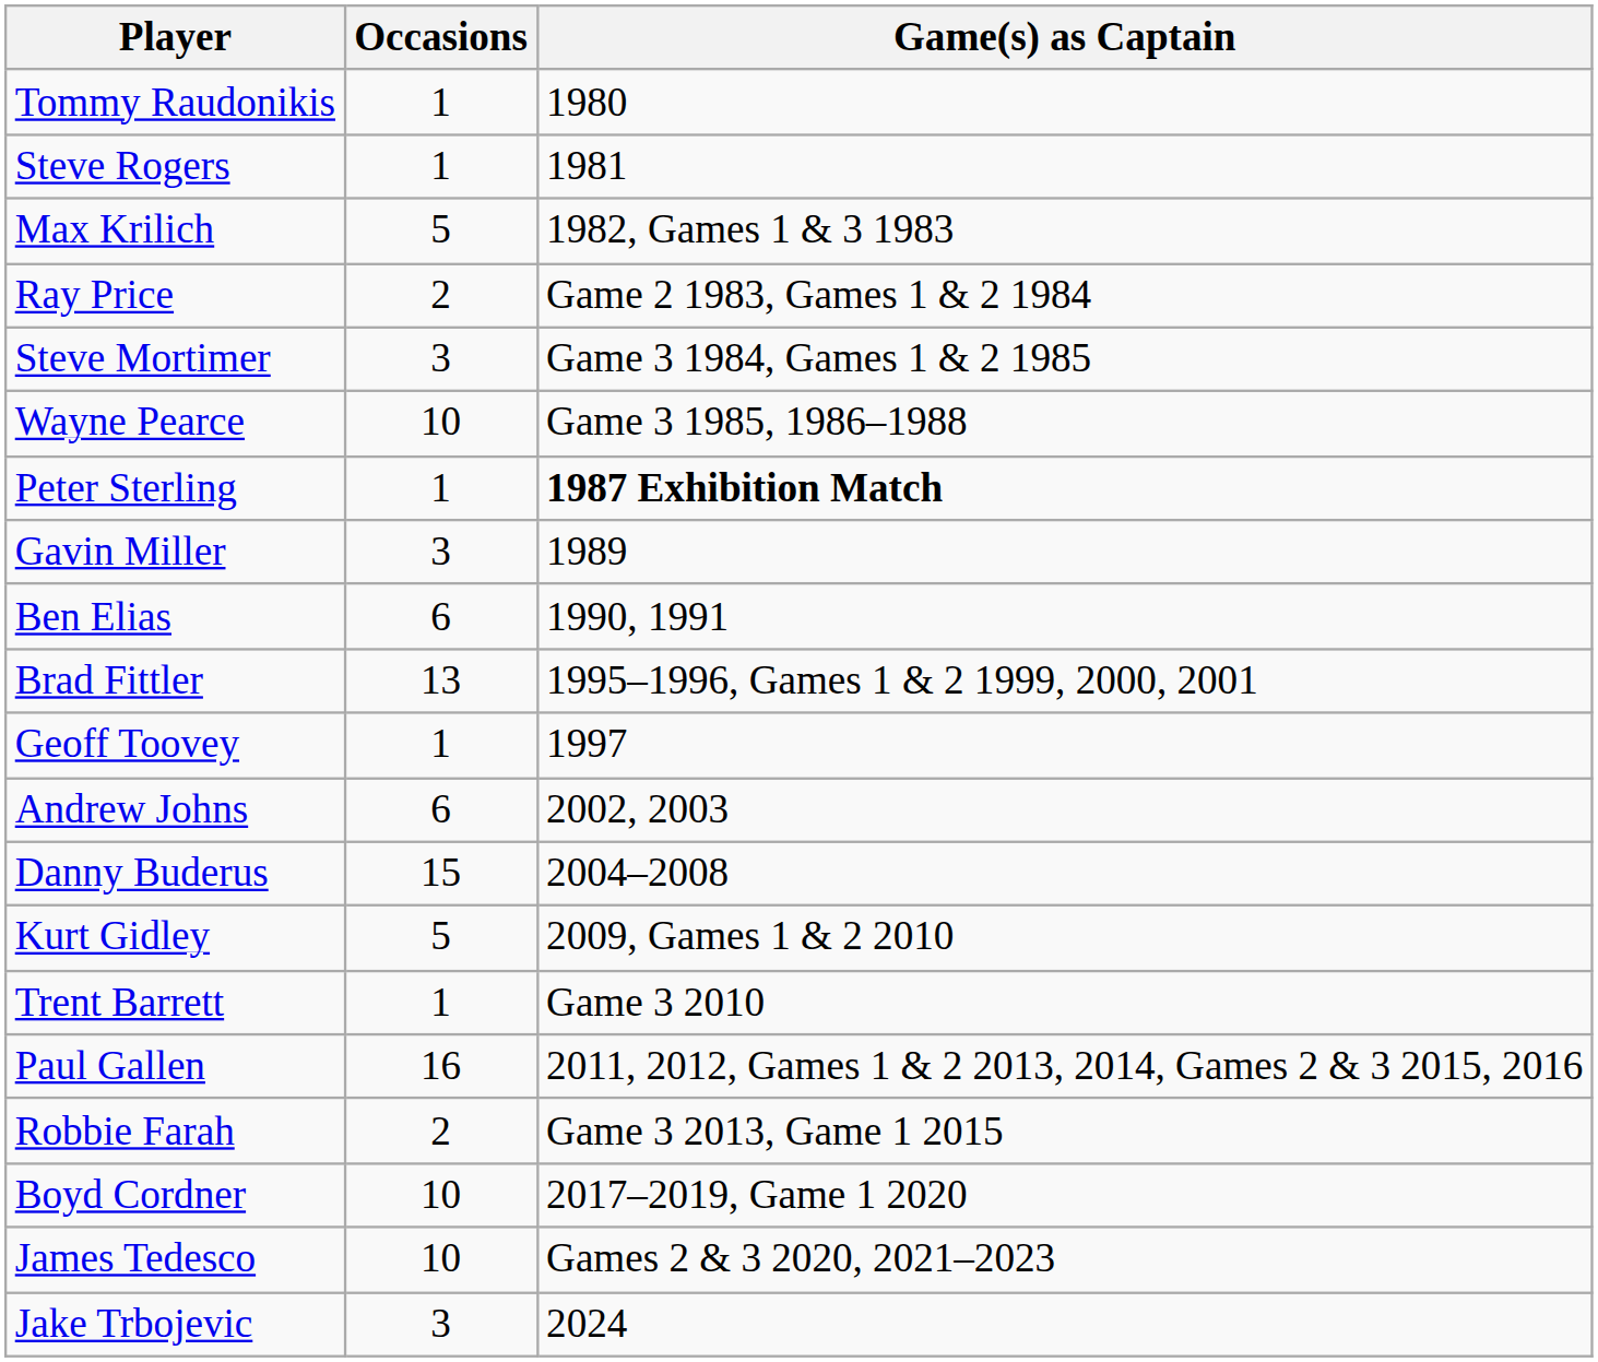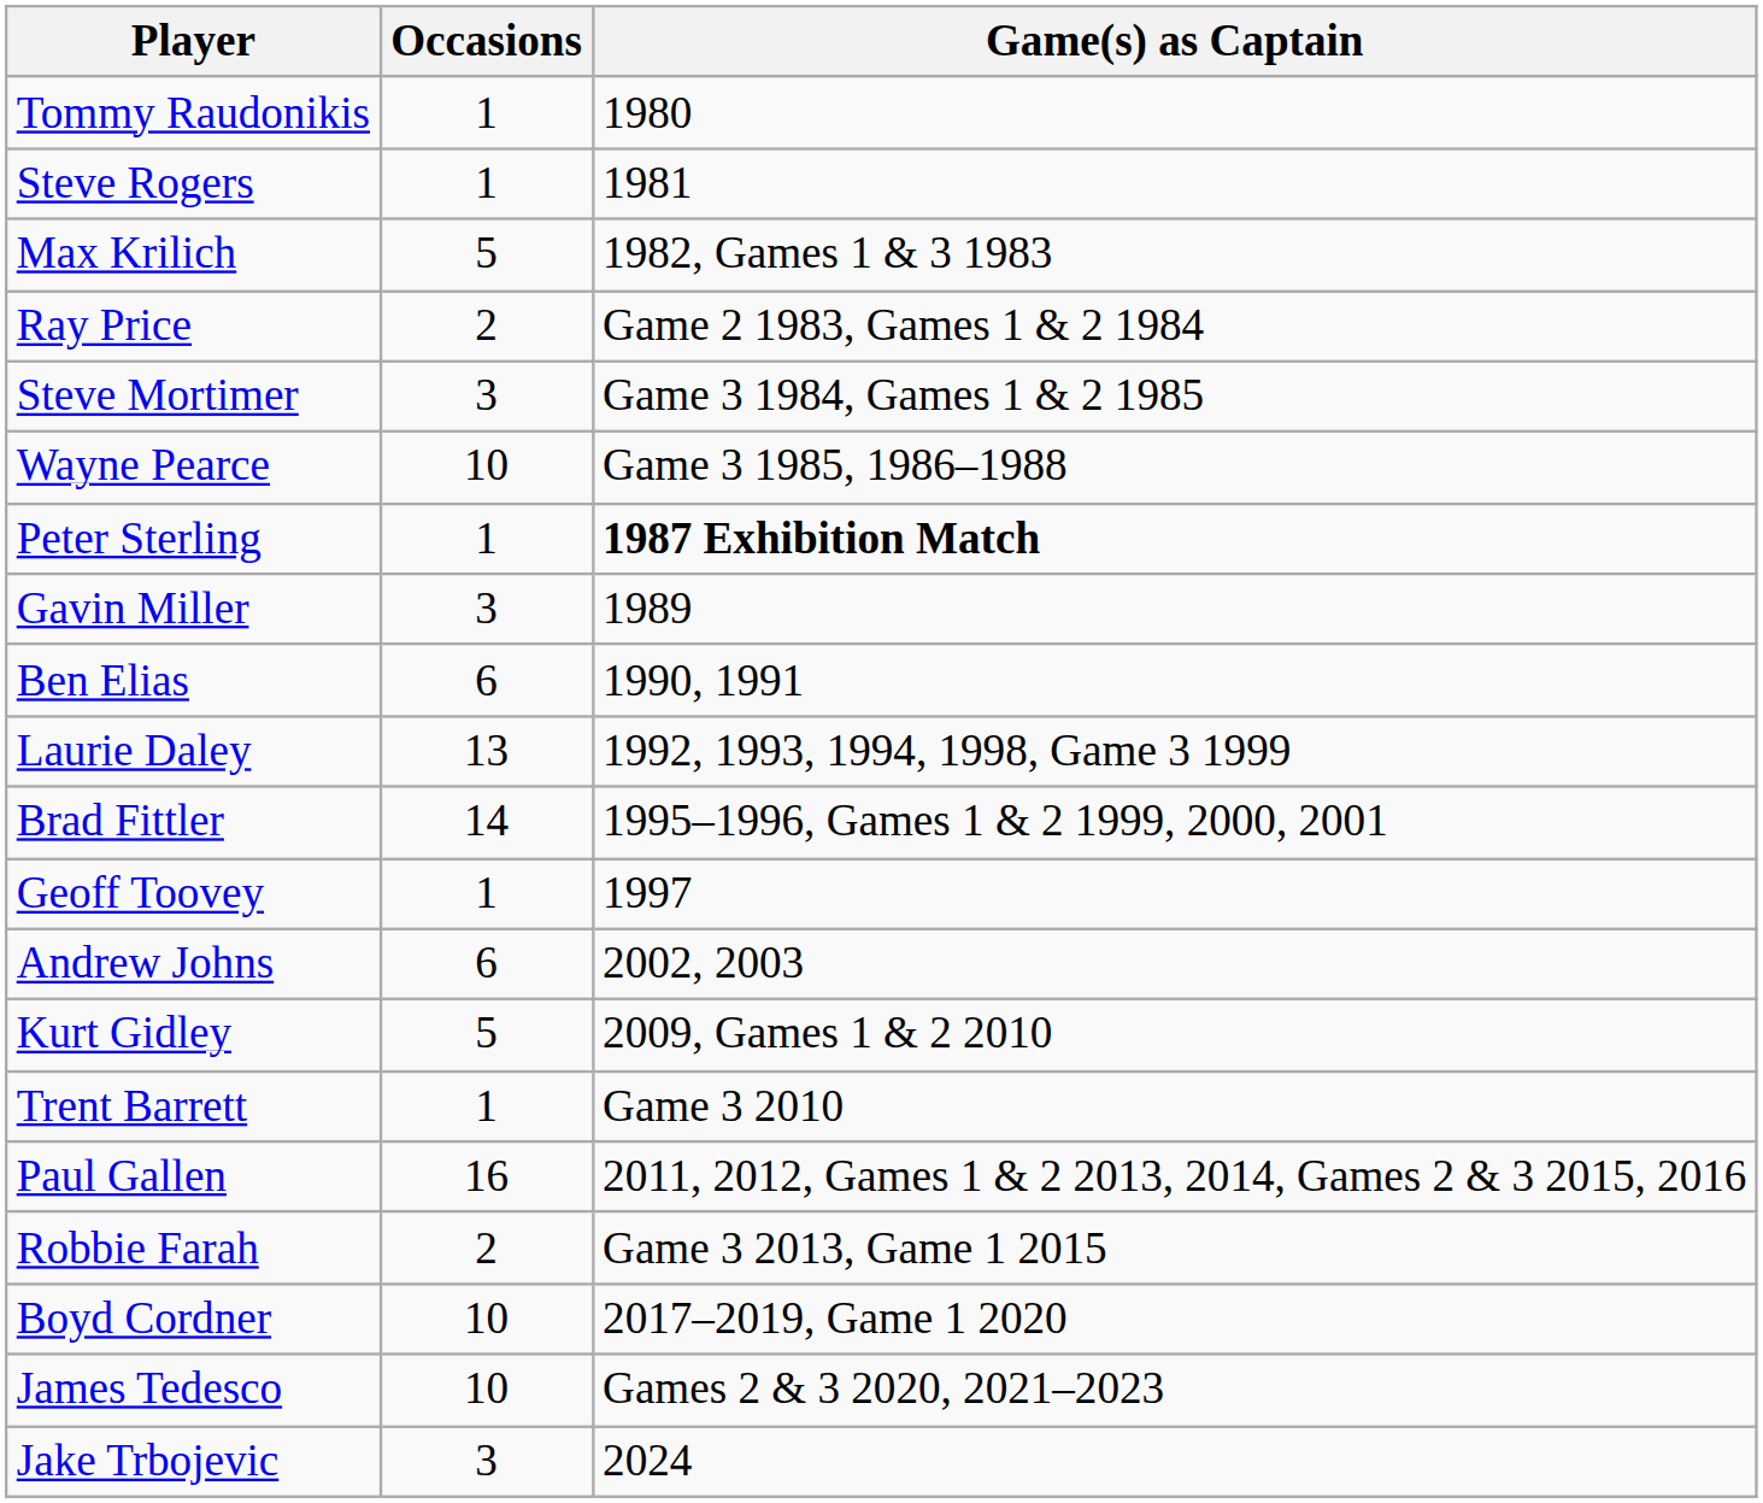+ row: Laurie Daley | 13 | 1992, 1993, 1994, 1998, Game 3 1999
Brad Fittler | Occasions: 13 -> 14
- row: Danny Buderus | 15 | 2004–2008
